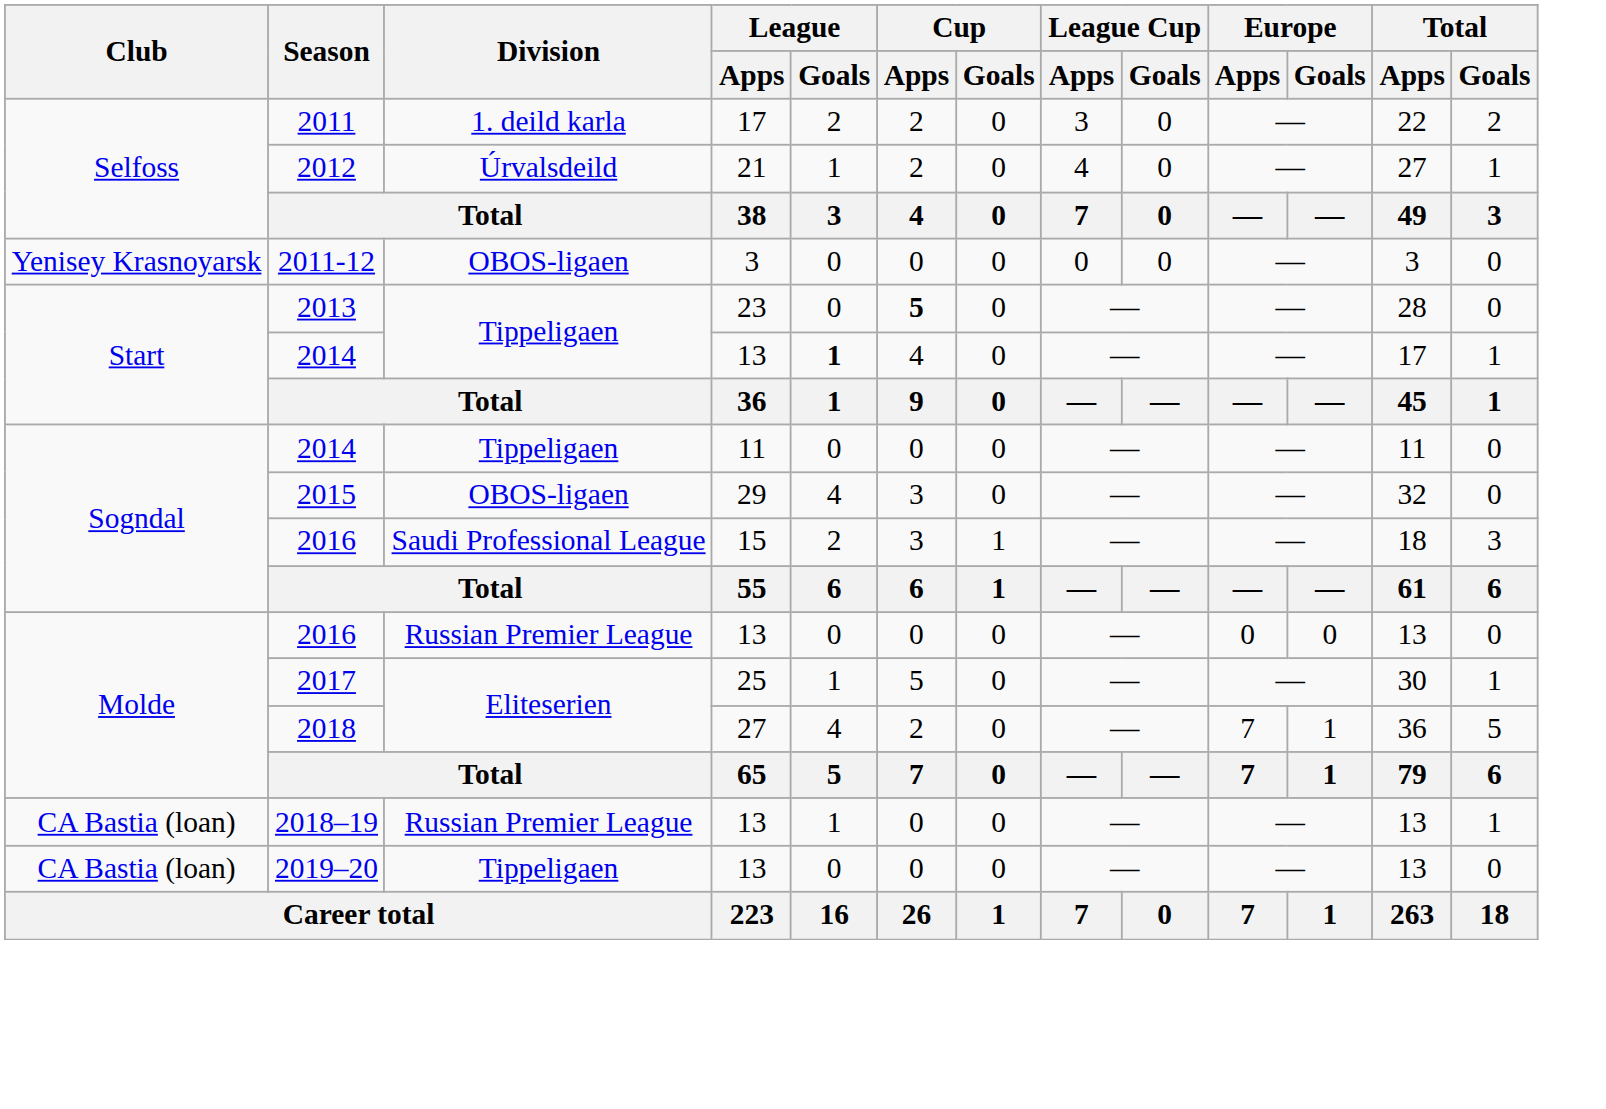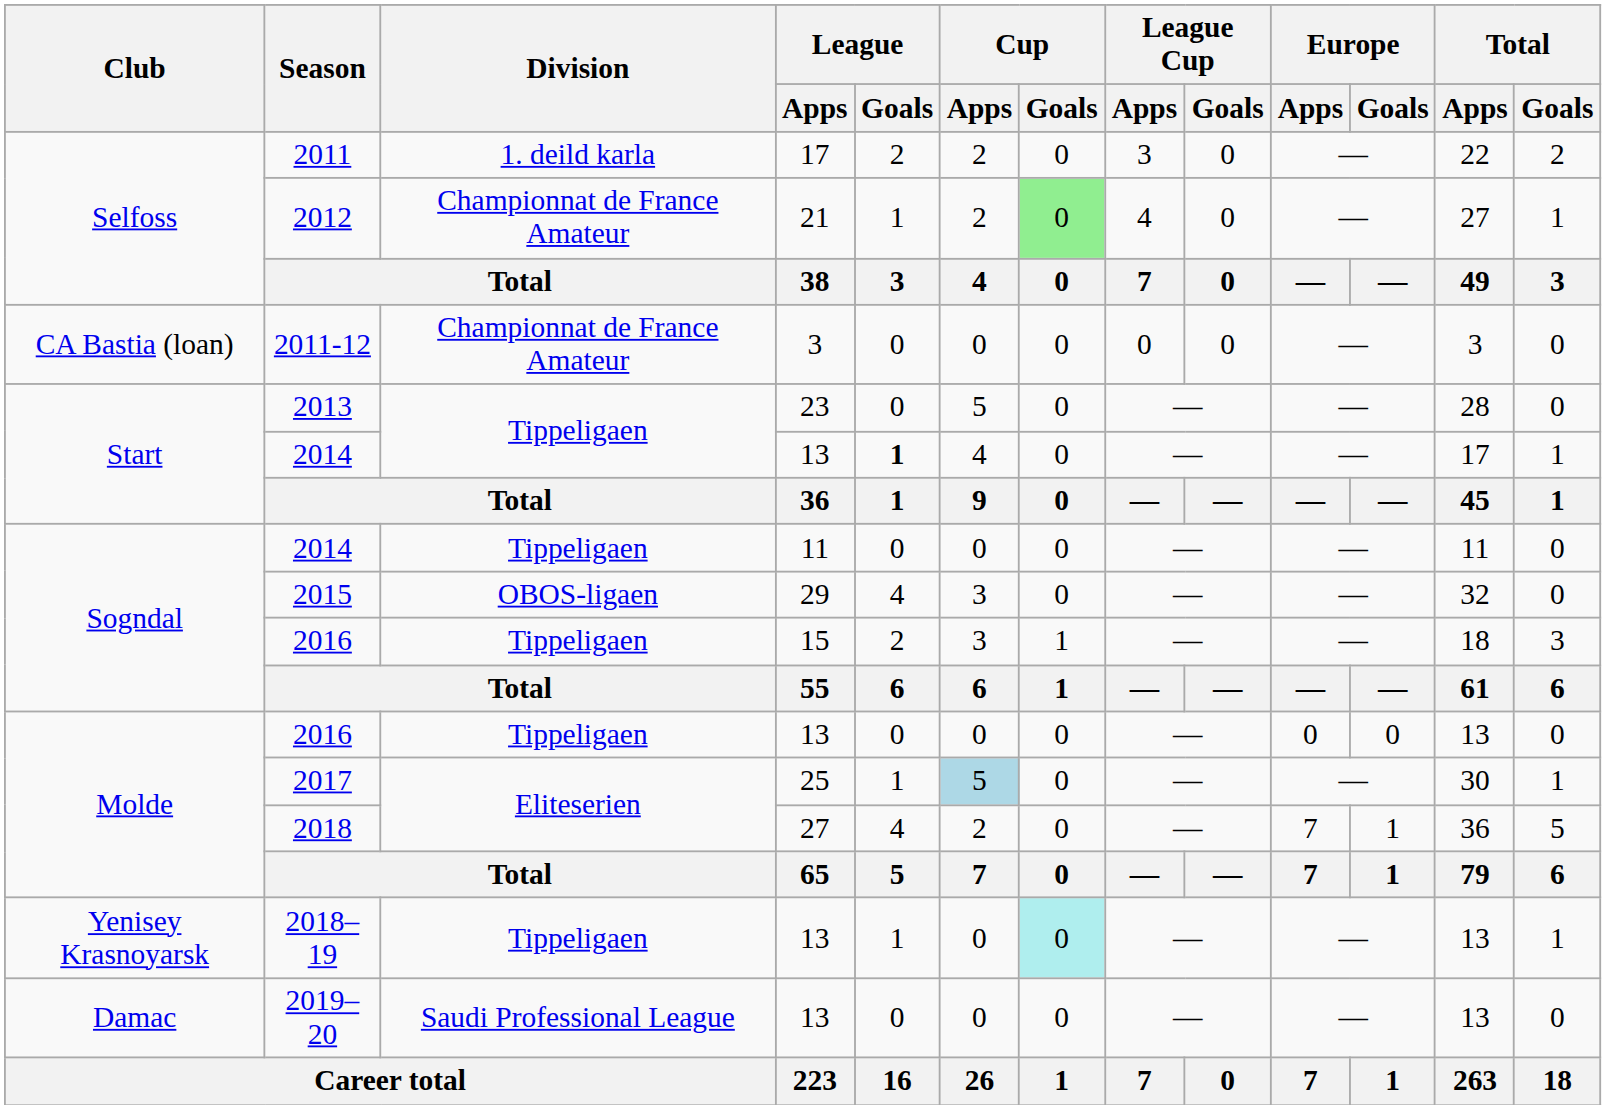2012 | Division: Úrvalsdeild -> Championnat de France Amateur
2012 | Cup / Goals: no background -> lightgreen background
2011-12 | Club: Yenisey Krasnoyarsk -> CA Bastia (loan)
2011-12 | Division: OBOS-ligaen -> Championnat de France Amateur
2013 | Cup / Apps: bold -> normal
2016 / 15 | Division: Saudi Professional League -> Tippeligaen
2016 / 13 | Division: Russian Premier League -> Tippeligaen
2017 | Cup / Apps: no background -> lightblue background
2018–19 | Club: CA Bastia (loan) -> Yenisey Krasnoyarsk
2018–19 | Division: Russian Premier League -> Tippeligaen
2018–19 | Cup / Goals: no background -> paleturquoise background
2019–20 | Club: CA Bastia (loan) -> Damac
2019–20 | Division: Tippeligaen -> Saudi Professional League
